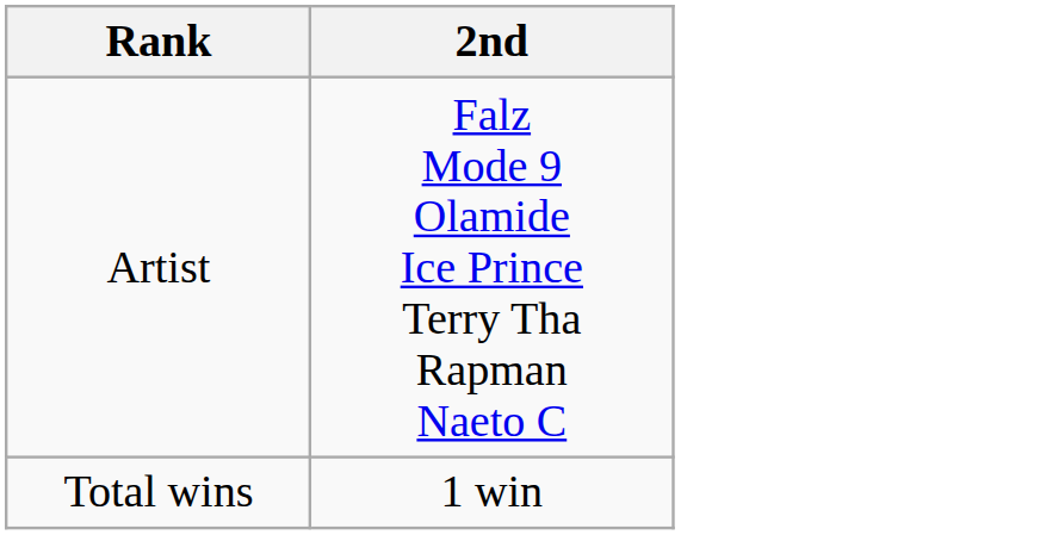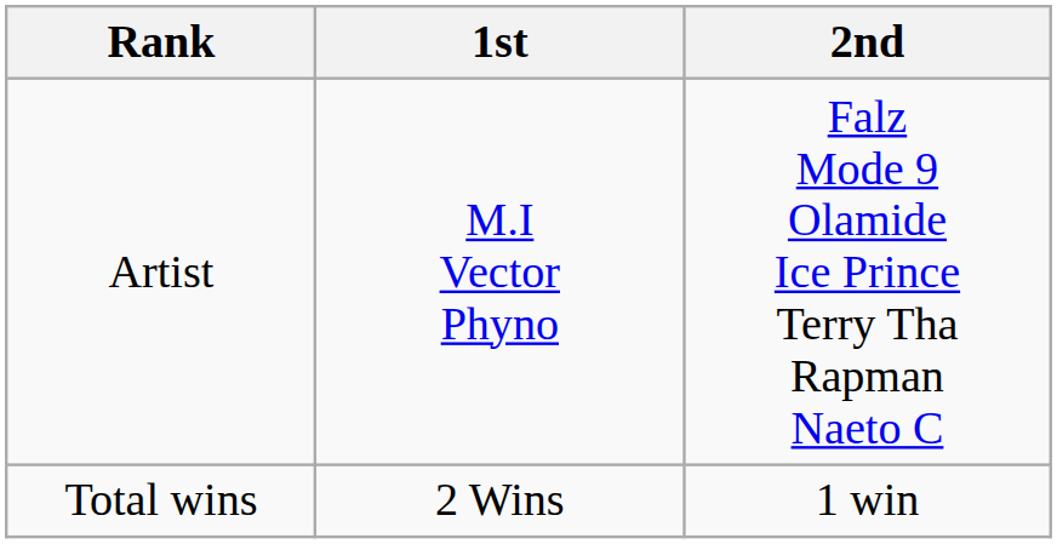+ column: 1st | M.I Vector Phyno | 2 Wins
